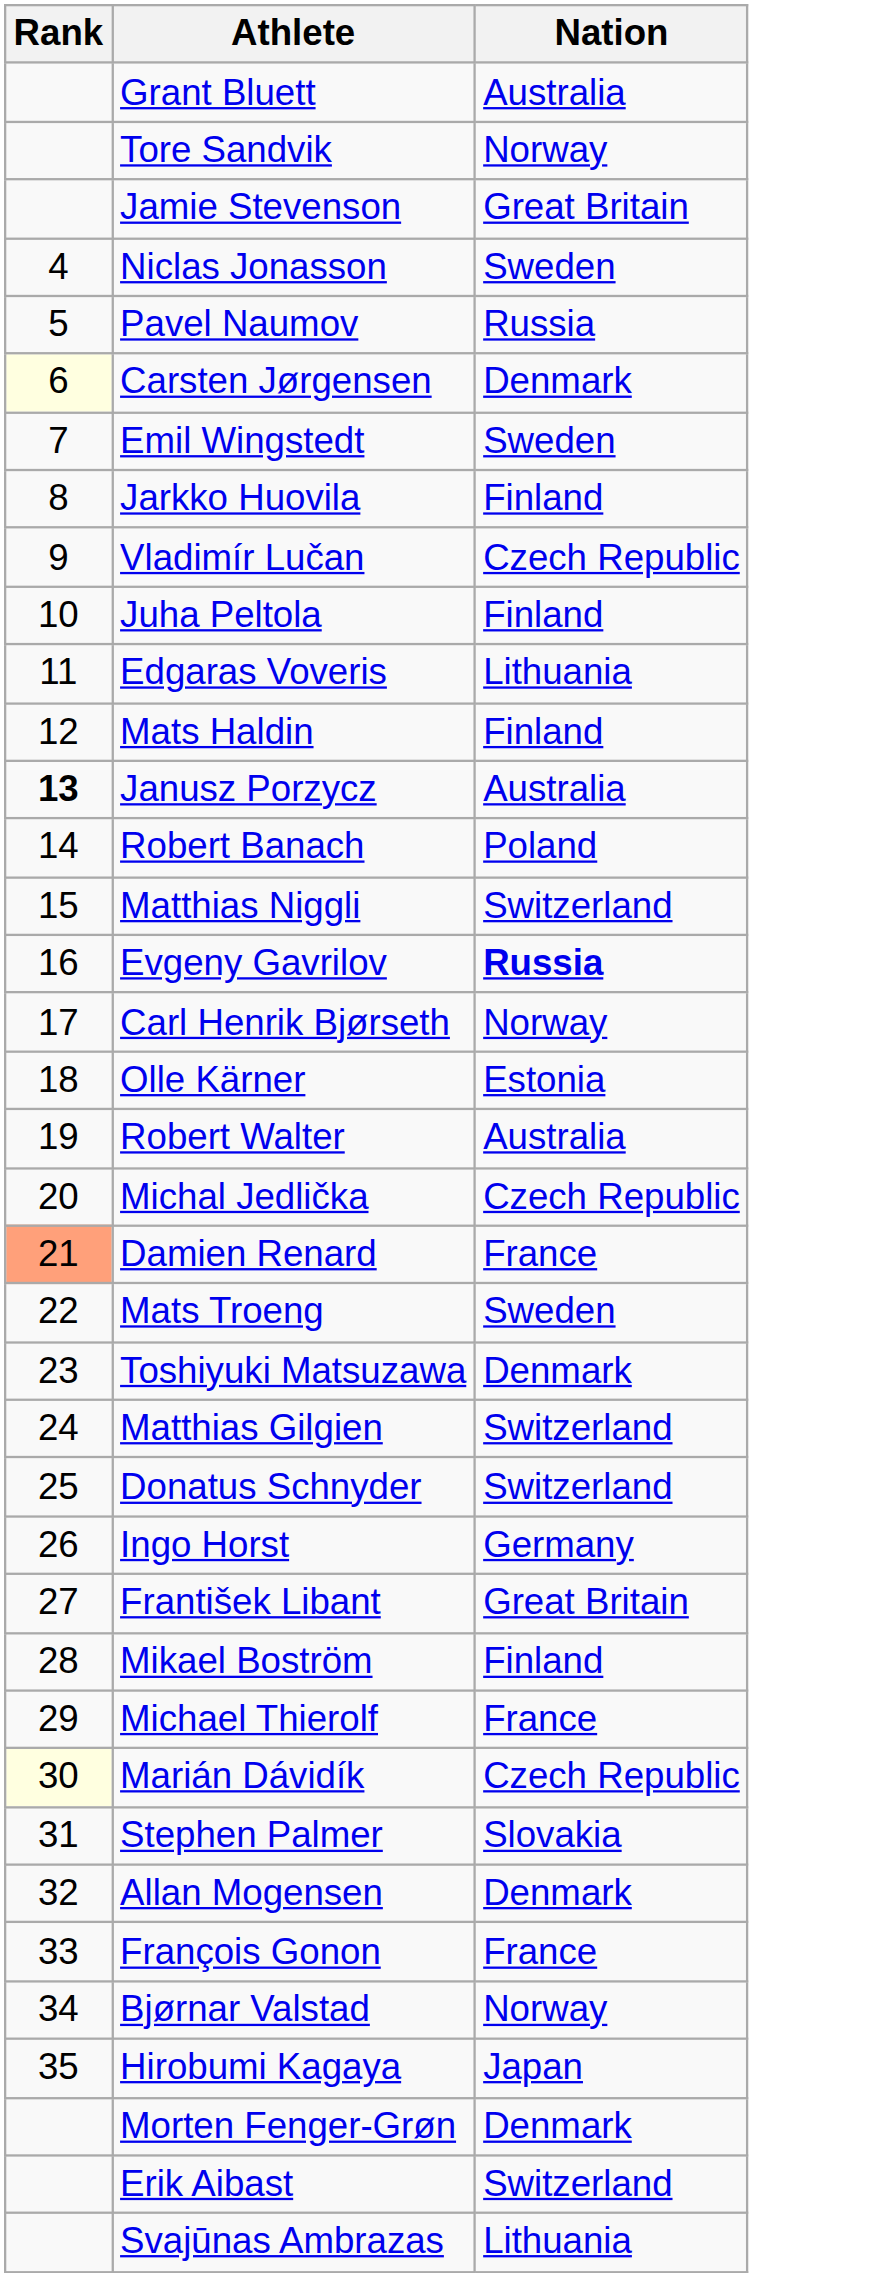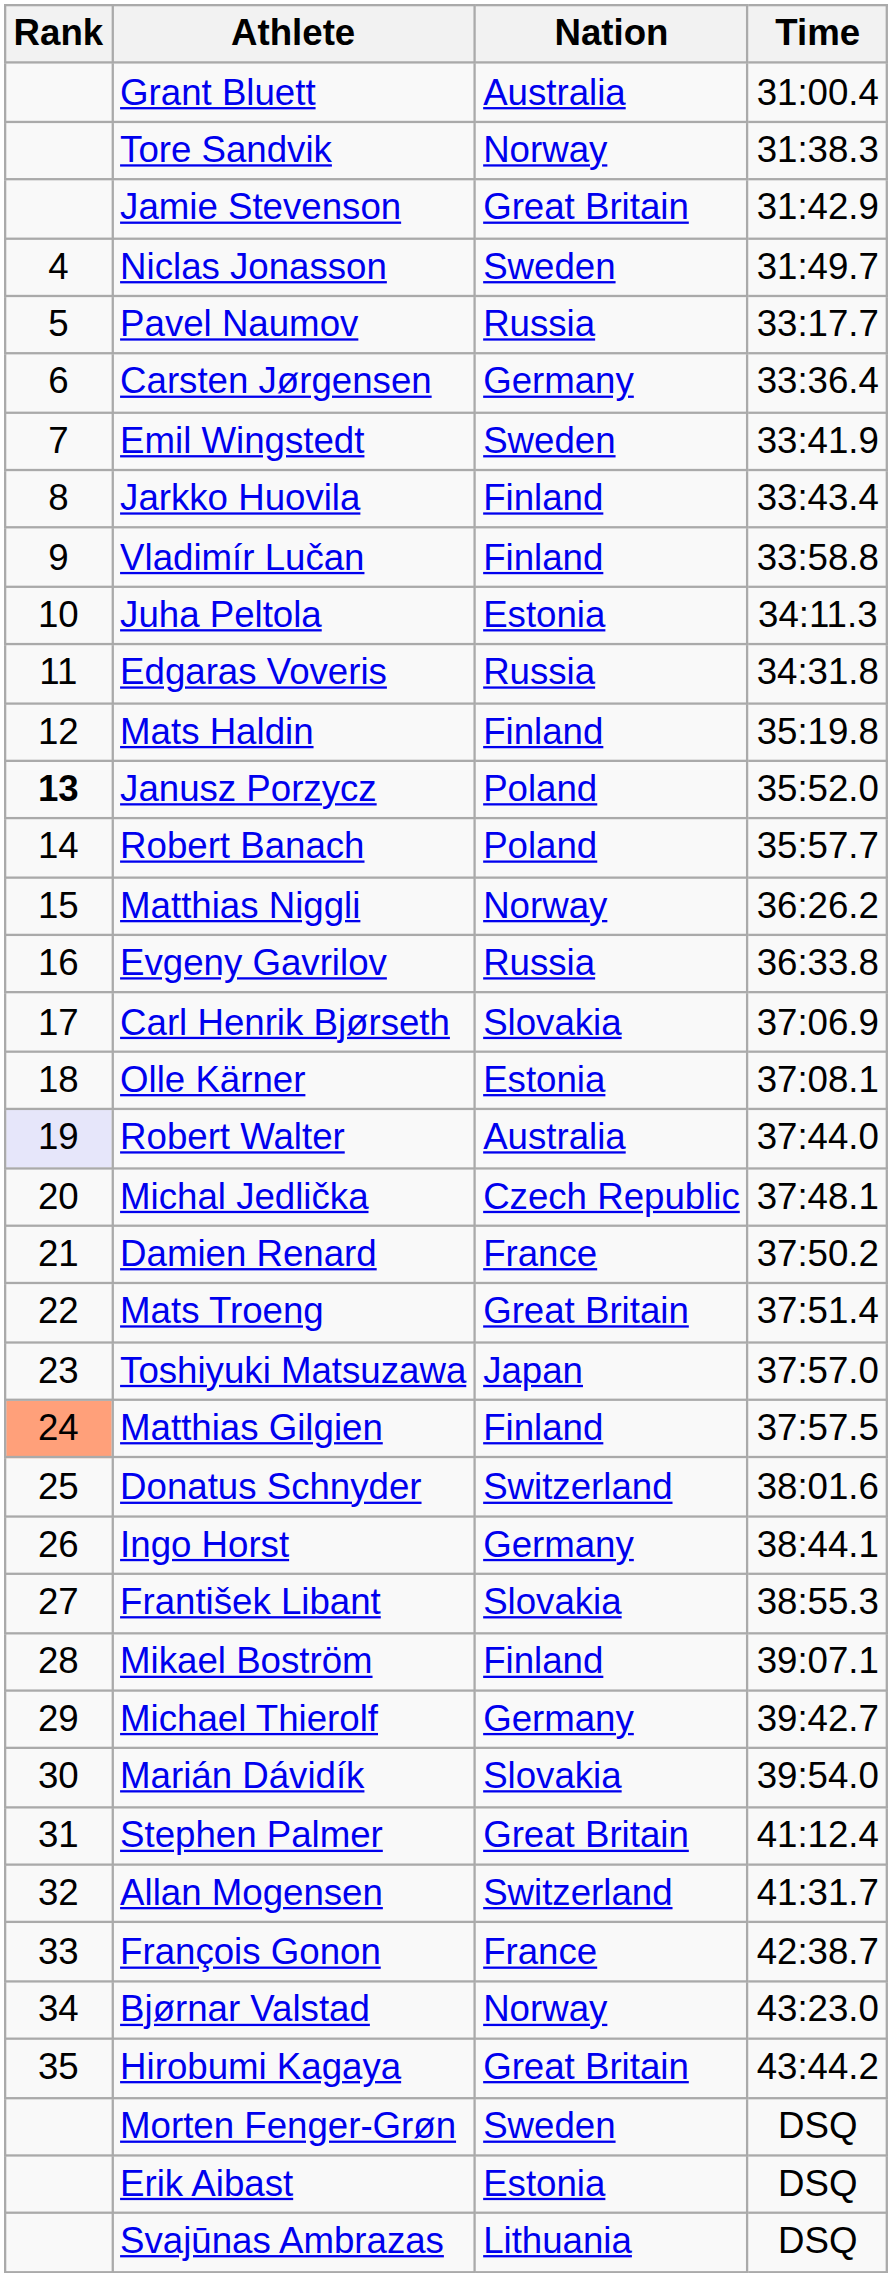+ column: Time | 31:00.4 | 31:38.3 | 31:42.9 | 31:49.7 | 33:17.7 | 33:36.4 | 33:41.9 | 33:43.4 | 33:58.8 | 34:11.3 | 34:31.8 | 35:19.8 | 35:52.0 | 35:57.7 | 36:26.2 | 36:33.8 | 37:06.9 | 37:08.1 | 37:44.0 | 37:48.1 | 37:50.2 | 37:51.4 | 37:57.0 | 37:57.5 | 38:01.6 | 38:44.1 | 38:55.3 | 39:07.1 | 39:42.7 | 39:54.0 | 41:12.4 | 41:31.7 | 42:38.7 | 43:23.0 | 43:44.2 | DSQ | DSQ | DSQ
Carsten Jørgensen | Rank: lightyellow background -> no background
Carsten Jørgensen | Nation: Denmark -> Germany
Vladimír Lučan | Nation: Czech Republic -> Finland
Juha Peltola | Nation: Finland -> Estonia
Edgaras Voveris | Nation: Lithuania -> Russia
Janusz Porzycz | Nation: Australia -> Poland
Matthias Niggli | Nation: Switzerland -> Norway
Evgeny Gavrilov | Nation: bold -> normal
Carl Henrik Bjørseth | Nation: Norway -> Slovakia
Robert Walter | Rank: no background -> lavender background
Damien Renard | Rank: lightsalmon background -> no background
Mats Troeng | Nation: Sweden -> Great Britain
Toshiyuki Matsuzawa | Nation: Denmark -> Japan
Matthias Gilgien | Rank: no background -> lightsalmon background
Matthias Gilgien | Nation: Switzerland -> Finland
František Libant | Nation: Great Britain -> Slovakia
Michael Thierolf | Nation: France -> Germany
Marián Dávidík | Rank: lightyellow background -> no background
Marián Dávidík | Nation: Czech Republic -> Slovakia
Stephen Palmer | Nation: Slovakia -> Great Britain
Allan Mogensen | Nation: Denmark -> Switzerland
Hirobumi Kagaya | Nation: Japan -> Great Britain
Morten Fenger-Grøn | Nation: Denmark -> Sweden
Erik Aibast | Nation: Switzerland -> Estonia
